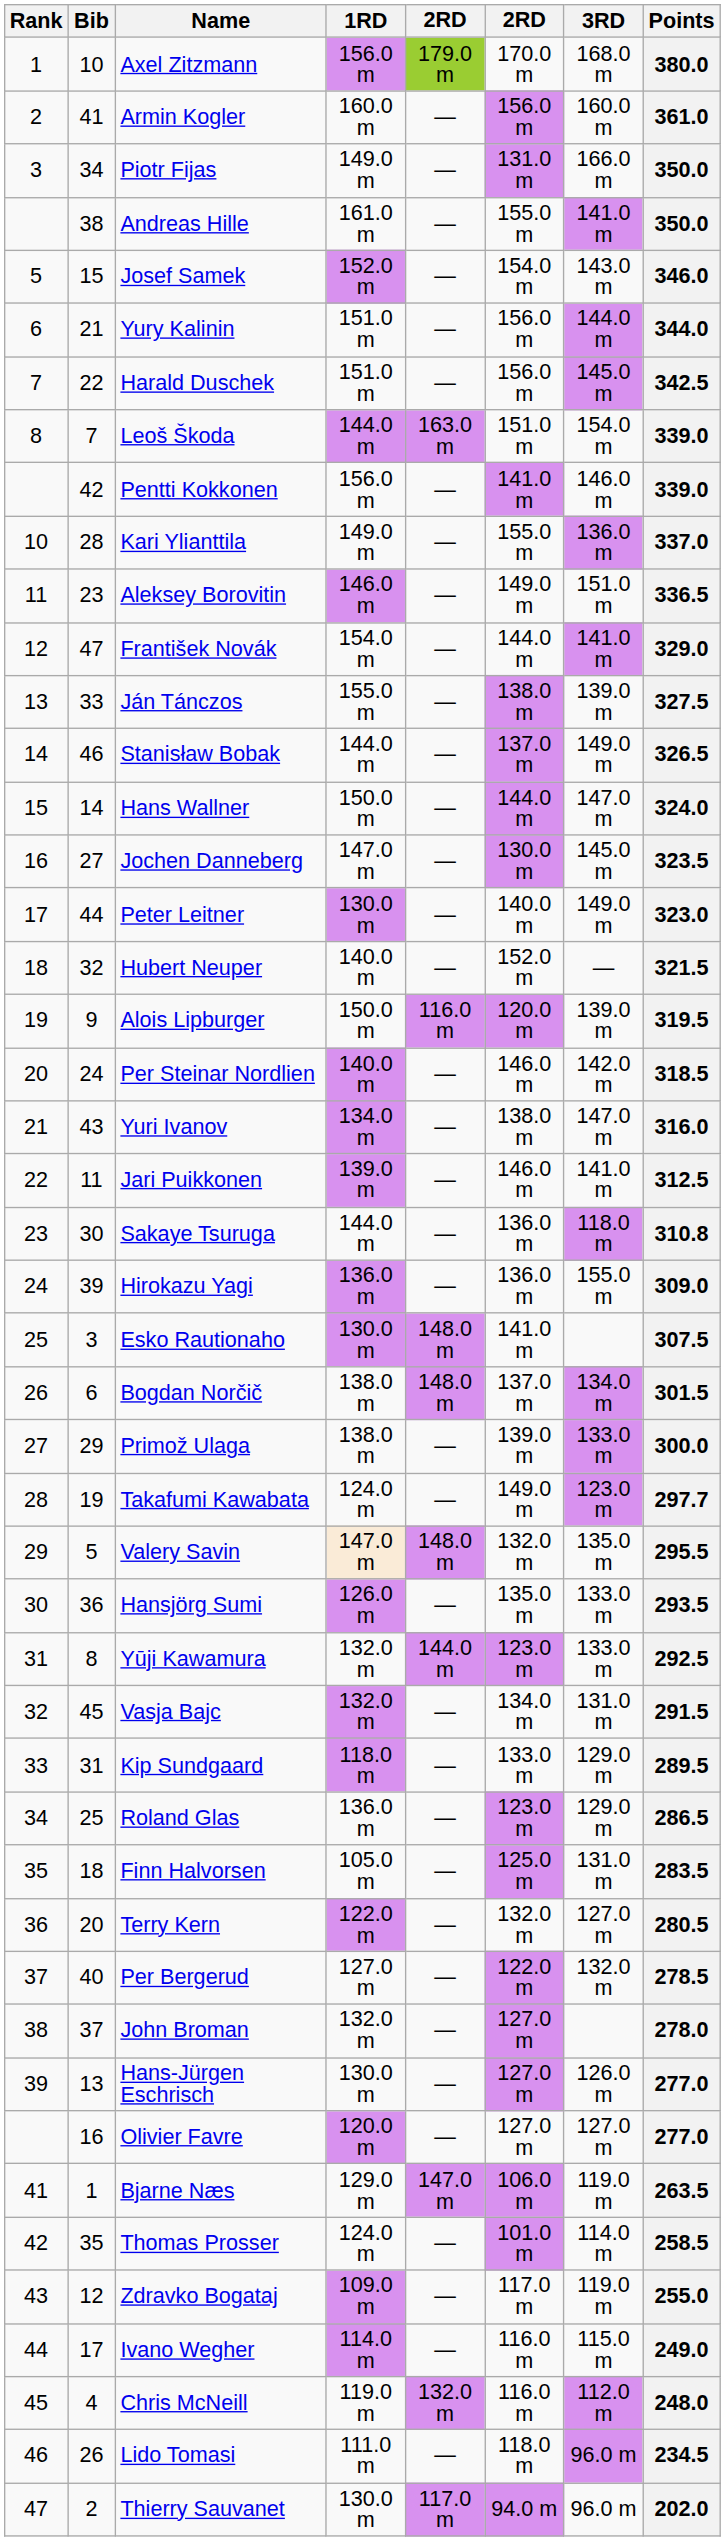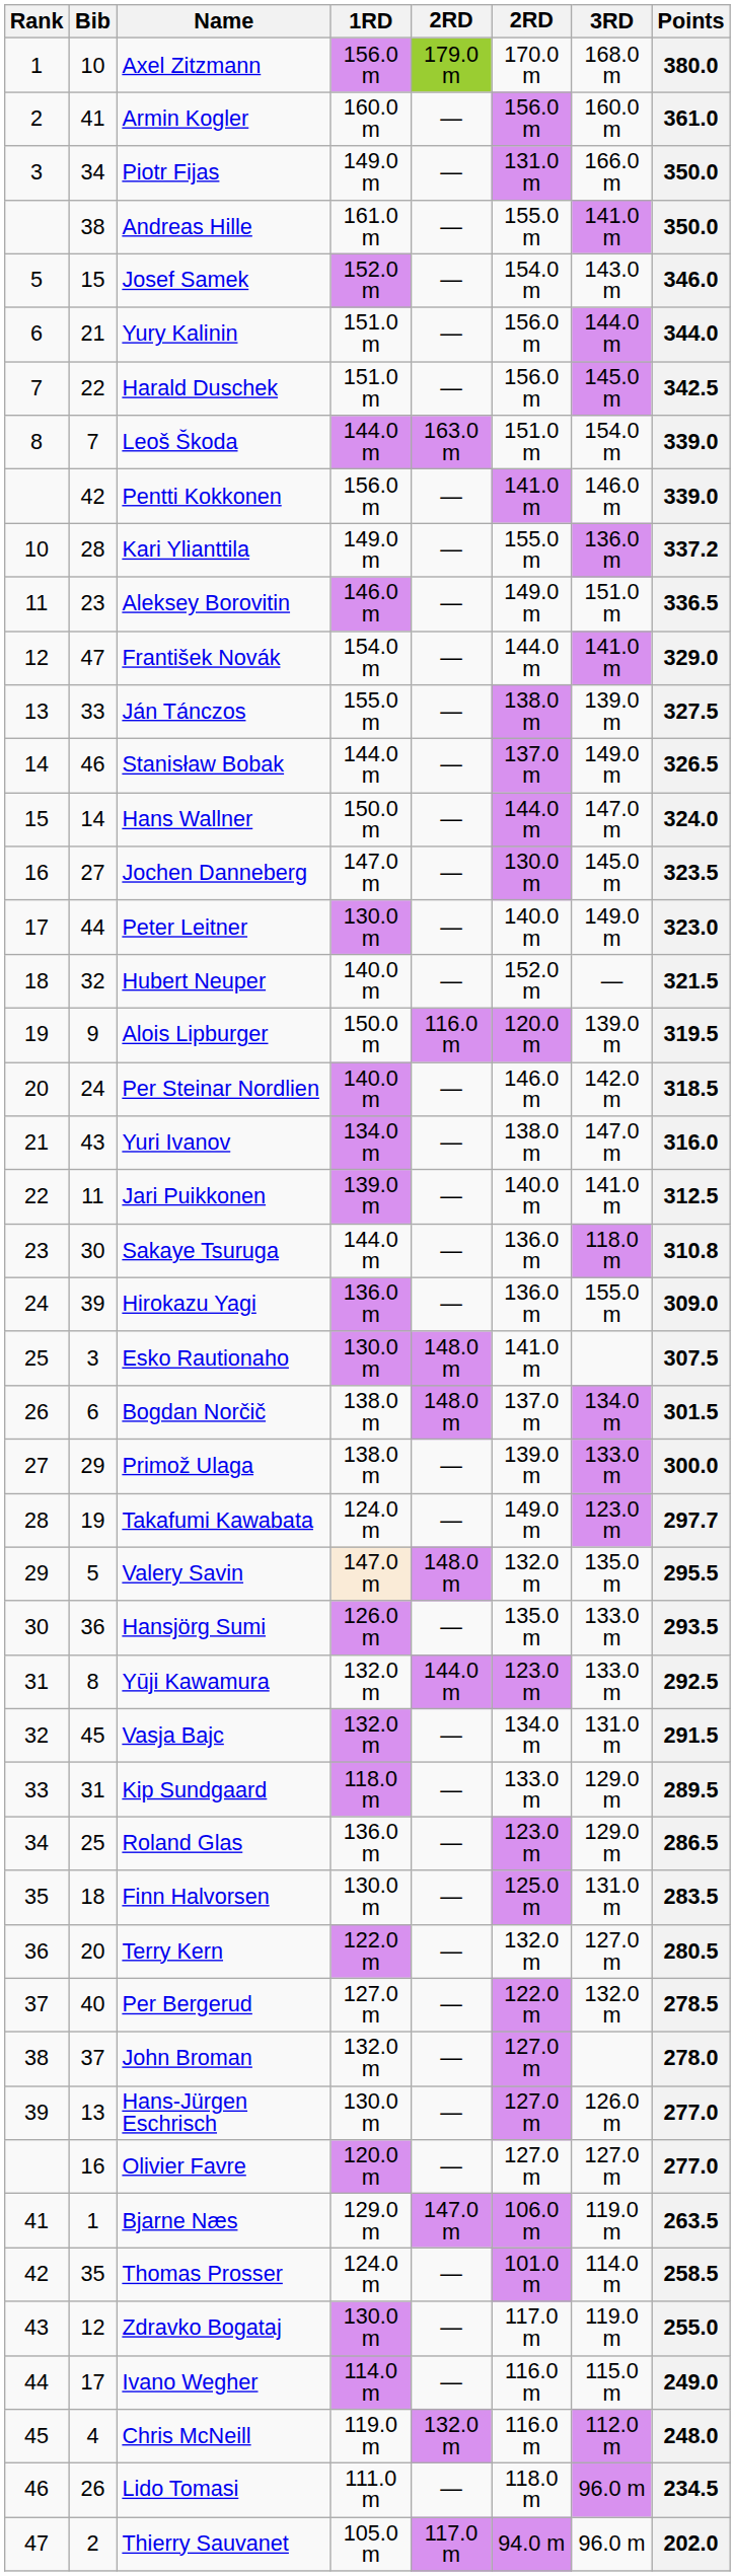Kari Ylianttila | Points: 337.0 -> 337.2
Jari Puikkonen | column 6: 146.0 m -> 140.0 m
Finn Halvorsen | 1RD: 105.0 m -> 130.0 m
Zdravko Bogataj | 1RD: 109.0 m -> 130.0 m
Thierry Sauvanet | 1RD: 130.0 m -> 105.0 m
